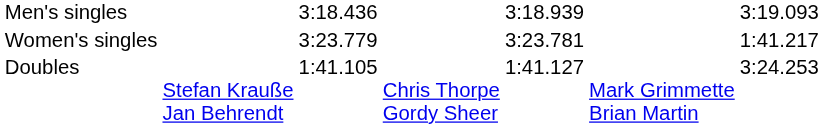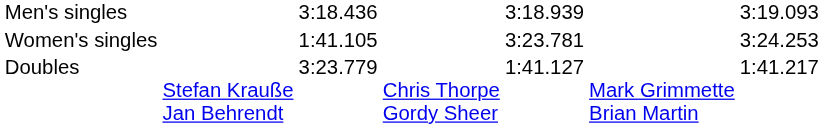Women's singles | column 3: 3:23.779 -> 1:41.105
Women's singles | column 7: 1:41.217 -> 3:24.253
Doubles | column 3: 1:41.105 -> 3:23.779
Doubles | column 7: 3:24.253 -> 1:41.217
